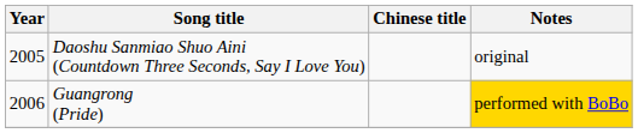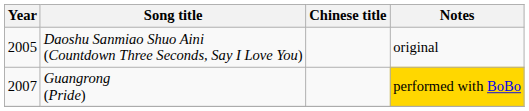Guangrong (Pride) | Year: 2006 -> 2007
